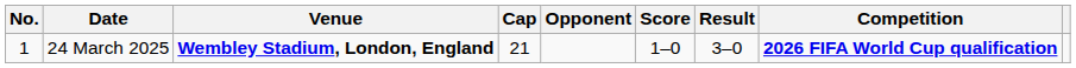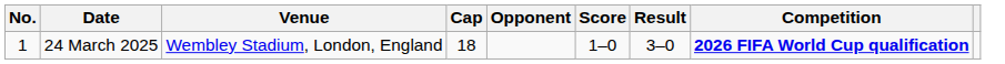24 March 2025 | Venue: bold -> normal
24 March 2025 | Cap: 21 -> 18
